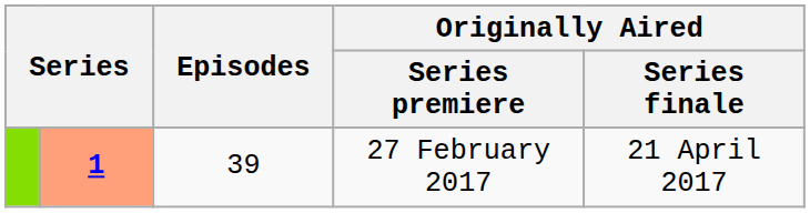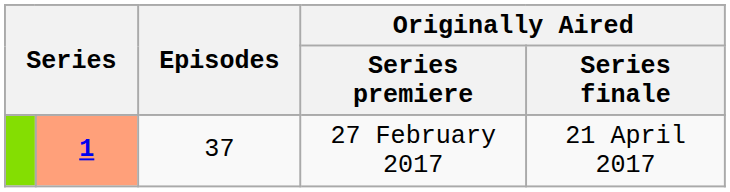27 February 2017 | Episodes: 39 -> 37
